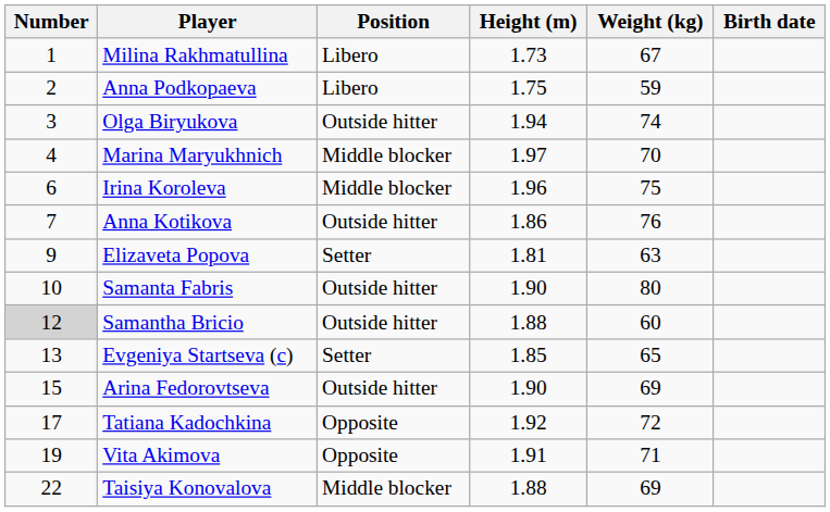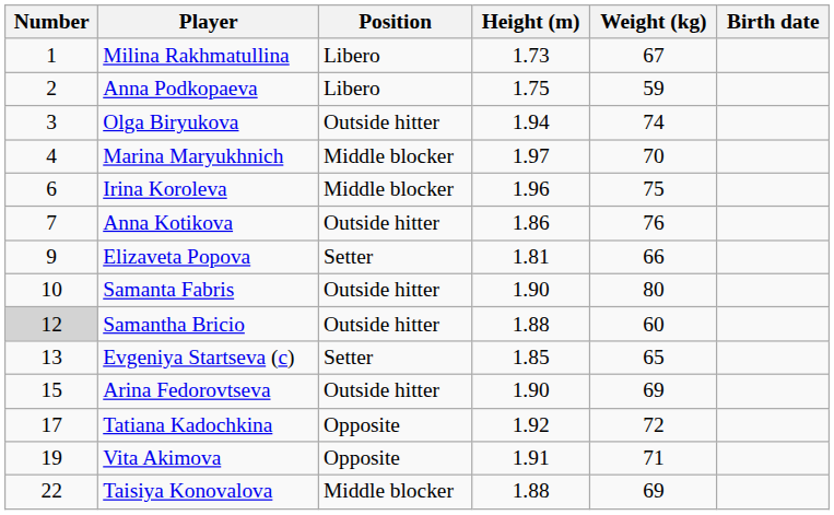Elizaveta Popova | Weight (kg): 63 -> 66
